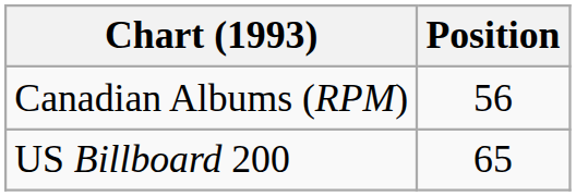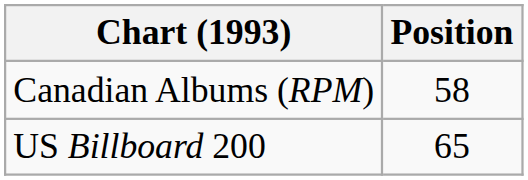Canadian Albums (RPM) | Position: 56 -> 58
